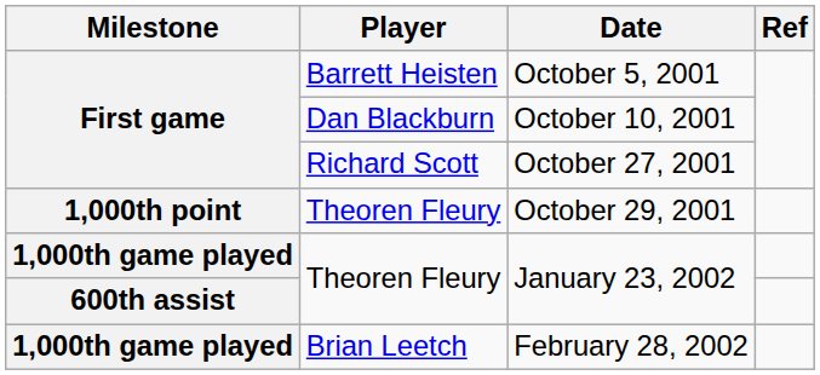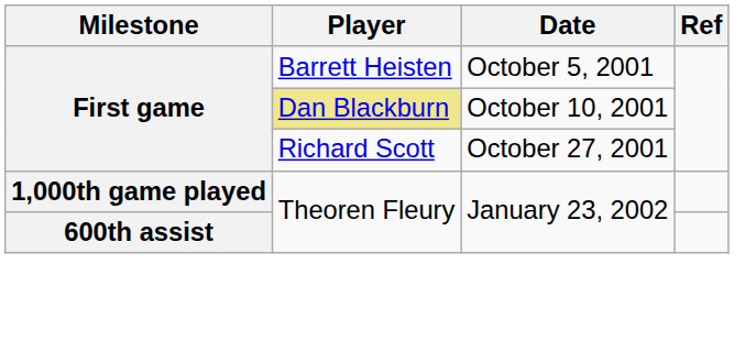October 10, 2001 | Player: no background -> khaki background
- row: 1,000th point | Theoren Fleury | October 29, 2001
- row: 1,000th game played | Brian Leetch | February 28, 2002
